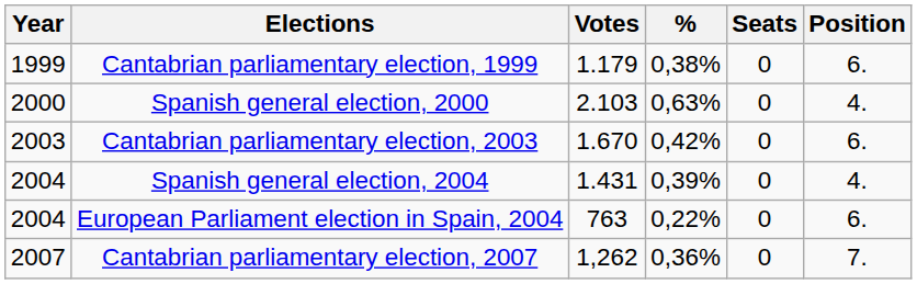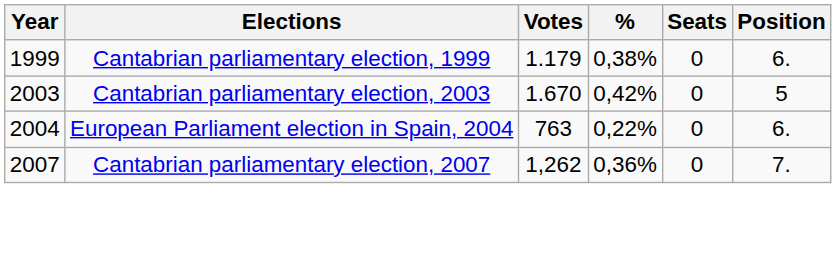- row: 2000 | Spanish general election, 2000 | 2.103 | 0,63% | 0 | 4.
Cantabrian parliamentary election, 2003 | Position: 6. -> 5
- row: 2004 | Spanish general election, 2004 | 1.431 | 0,39% | 0 | 4.
